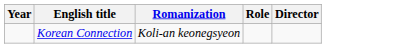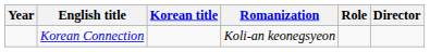+ column: Korean title
